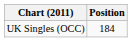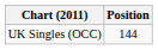UK Singles (OCC) | Position: 184 -> 144
